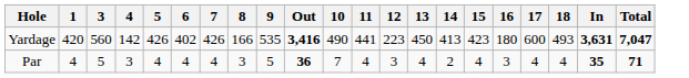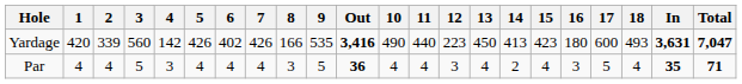+ column: 2 | 339 | 4
Yardage | 11: 441 -> 440
Par | 10: 7 -> 4
Par | 17: 4 -> 5
